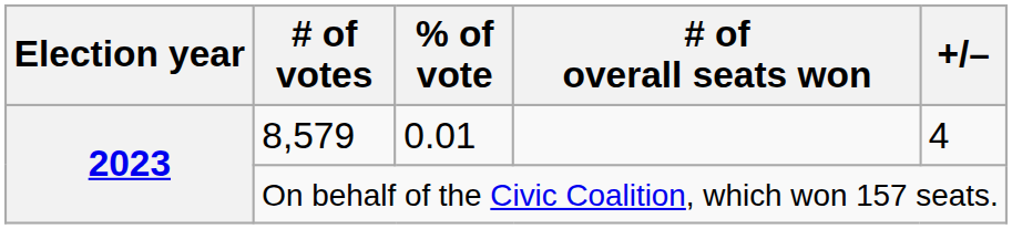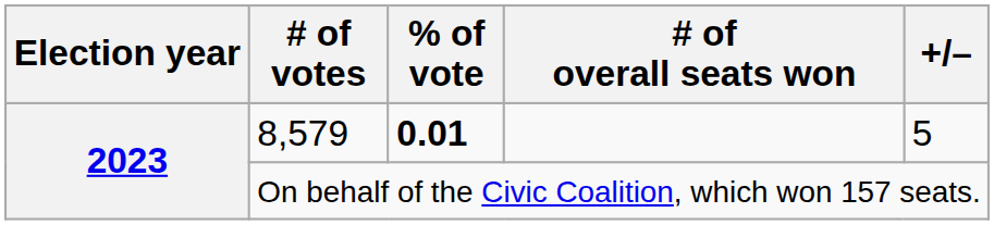8,579 | % of vote: normal -> bold
8,579 | +/–: 4 -> 5
